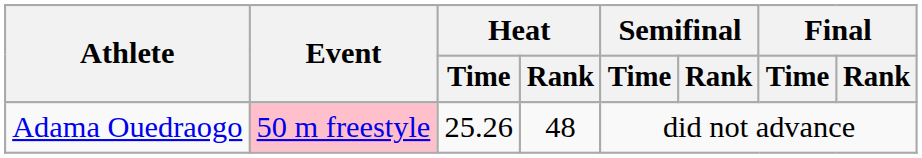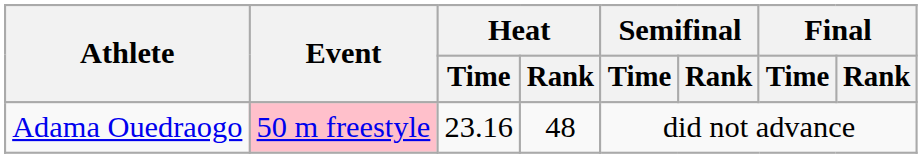Adama Ouedraogo | Heat / Time: 25.26 -> 23.16
